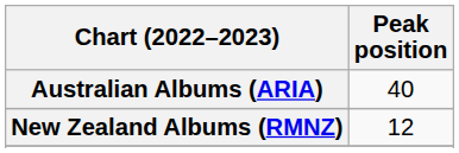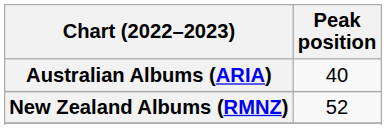New Zealand Albums (RMNZ) | Peak position: 12 -> 52
